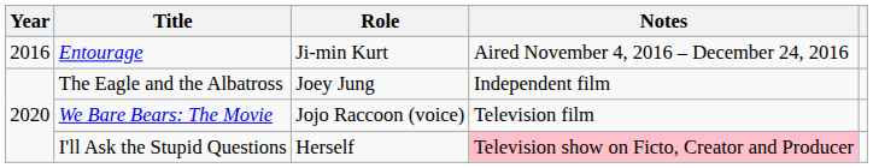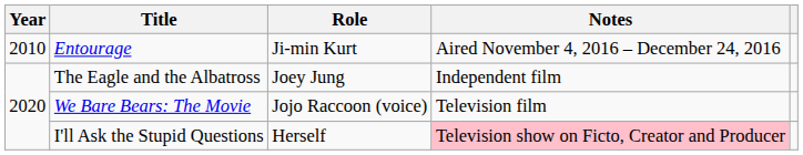Entourage | Year: 2016 -> 2010
